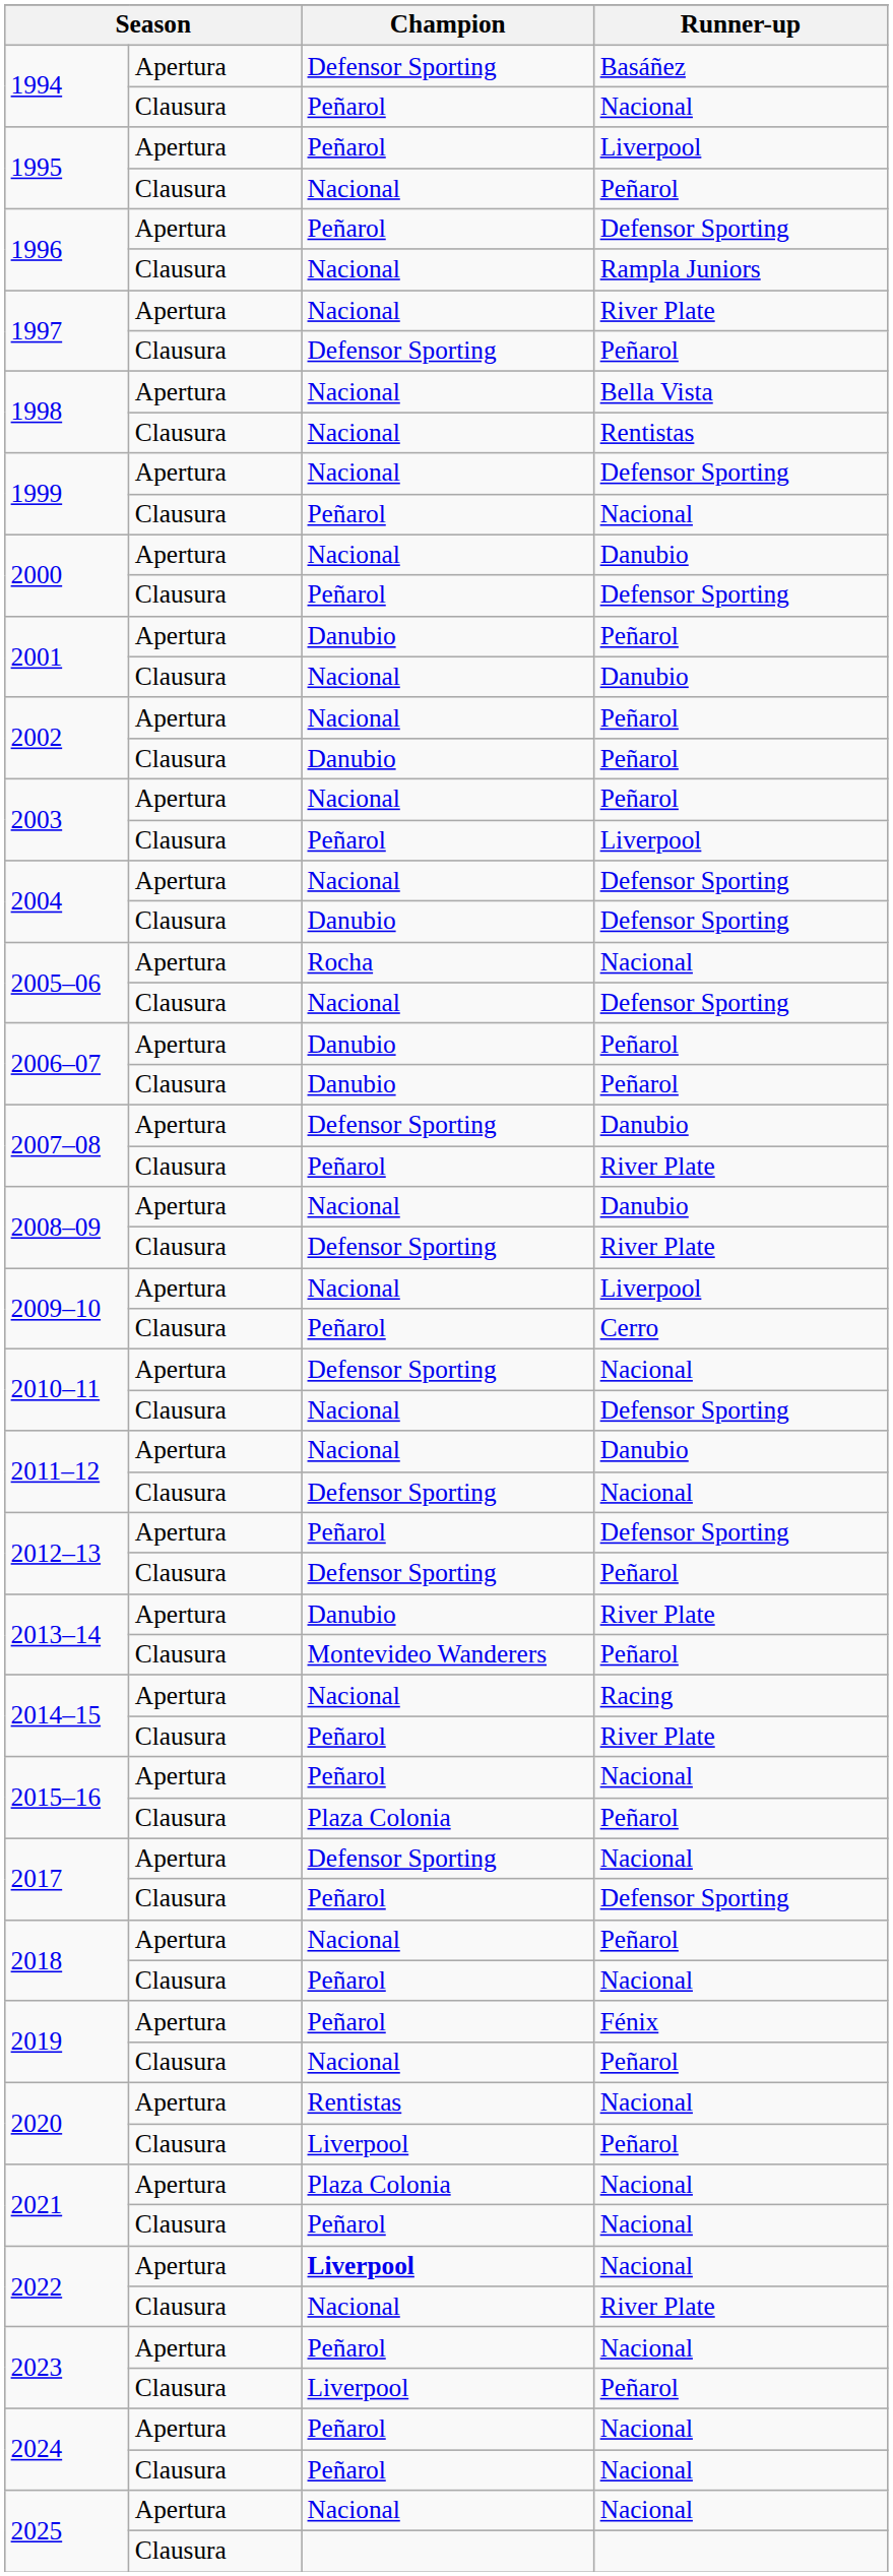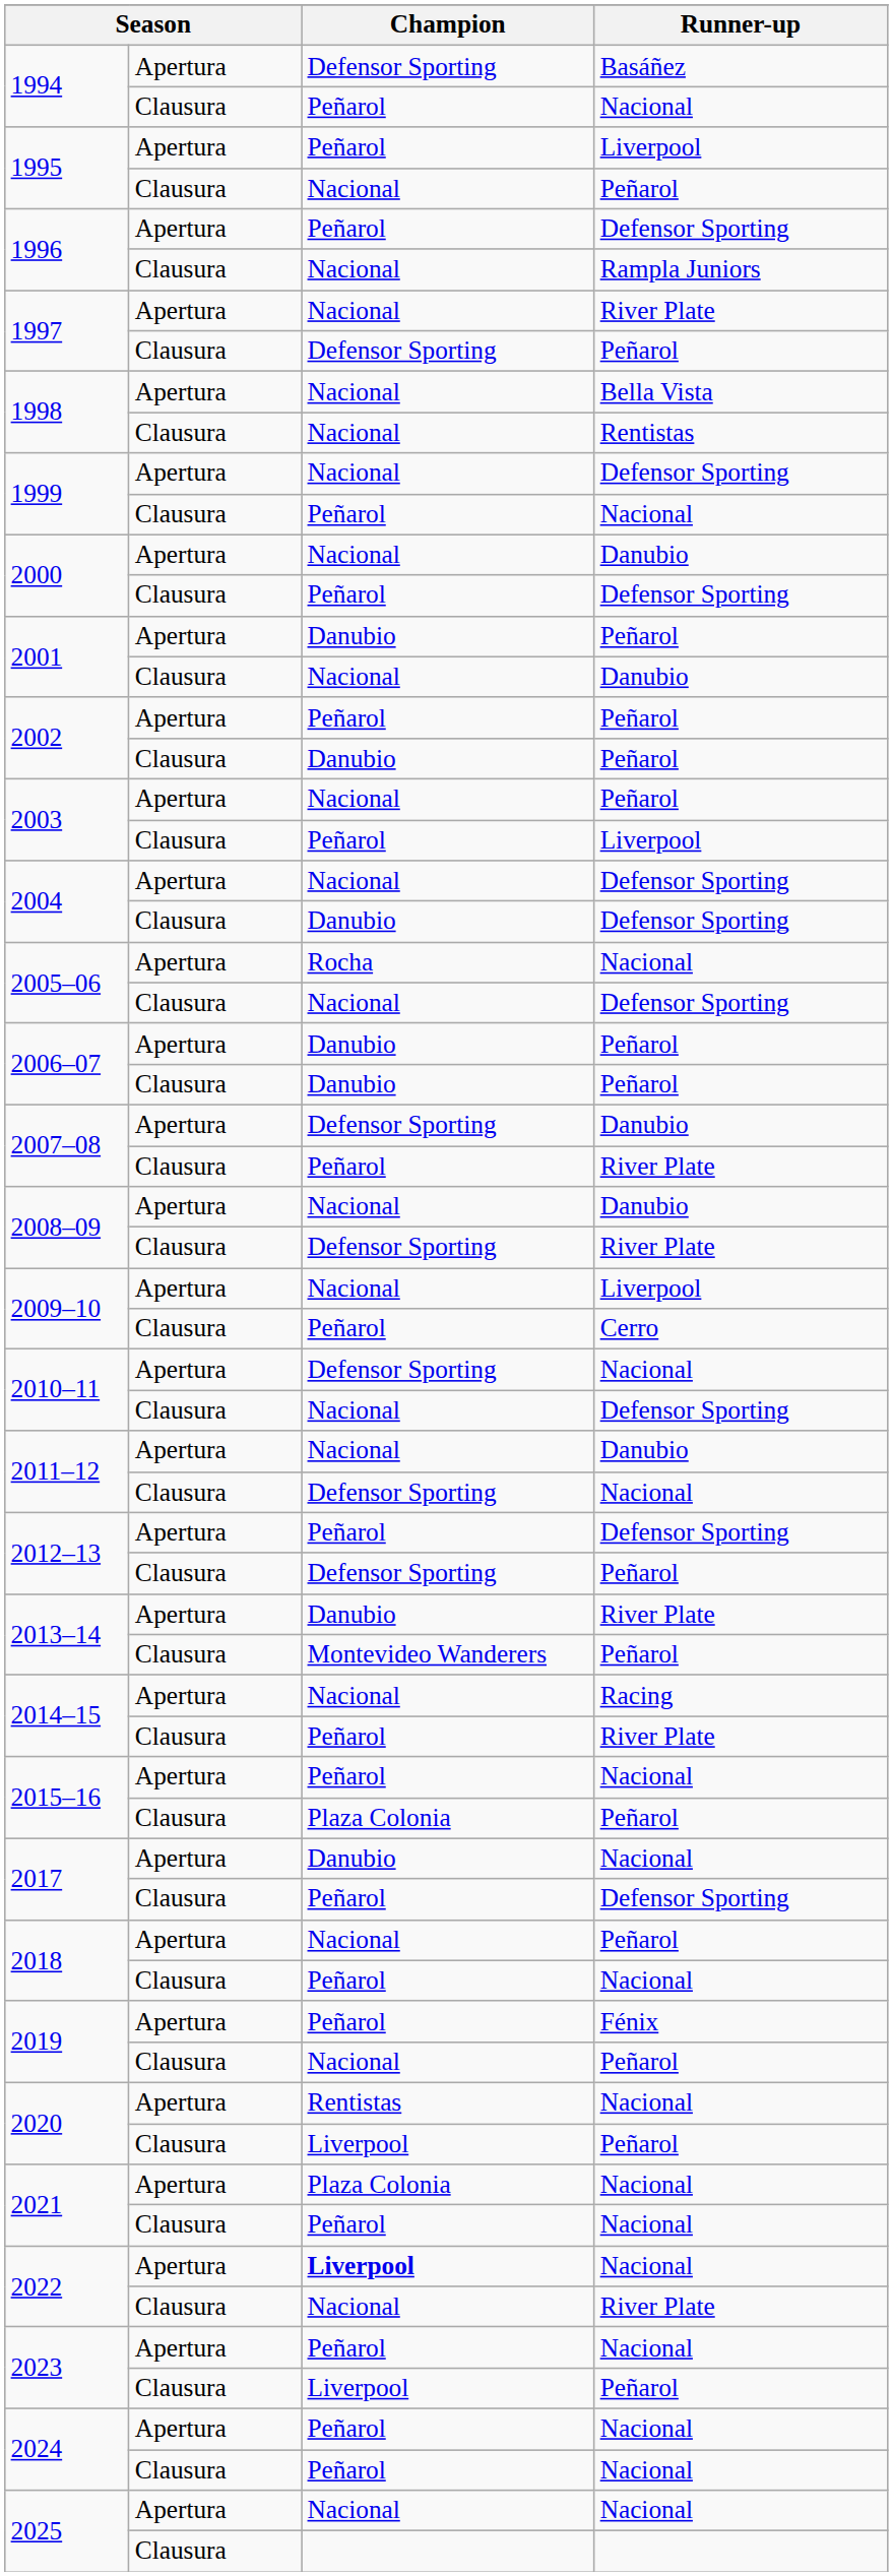2002 / Apertura | Champion: Nacional -> Peñarol
2017 / Apertura | Champion: Defensor Sporting -> Danubio
